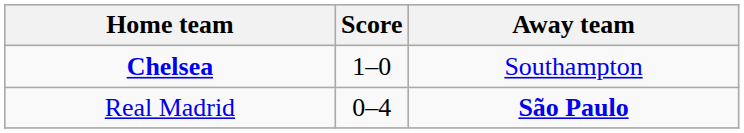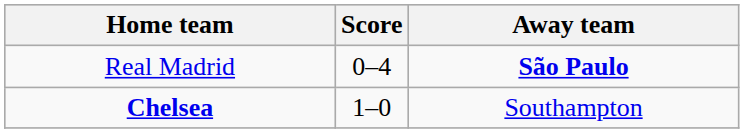rows swapped: Chelsea <-> Real Madrid
